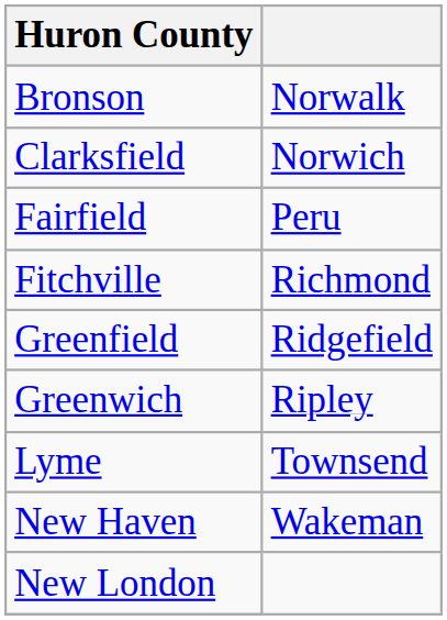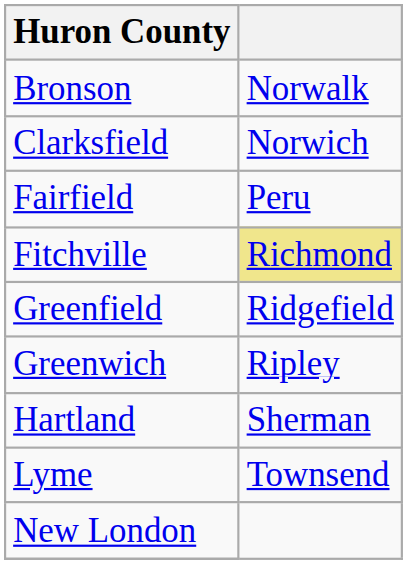Fitchville | column 2: no background -> khaki background
+ row: Hartland | Sherman
- row: New Haven | Wakeman
